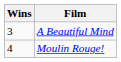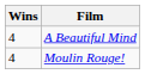A Beautiful Mind | Wins: 3 -> 4
